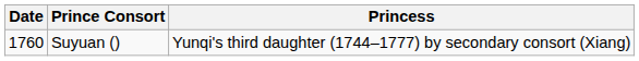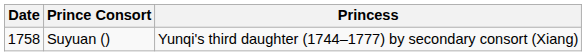Suyuan () | Date: 1760 -> 1758
